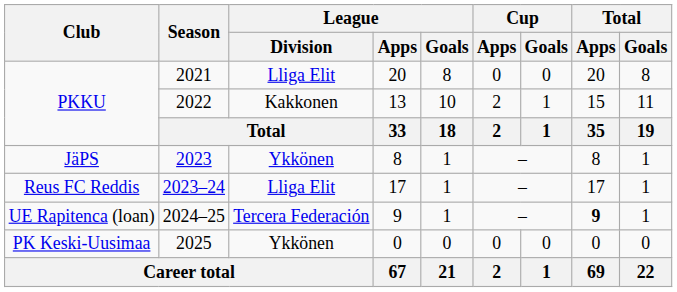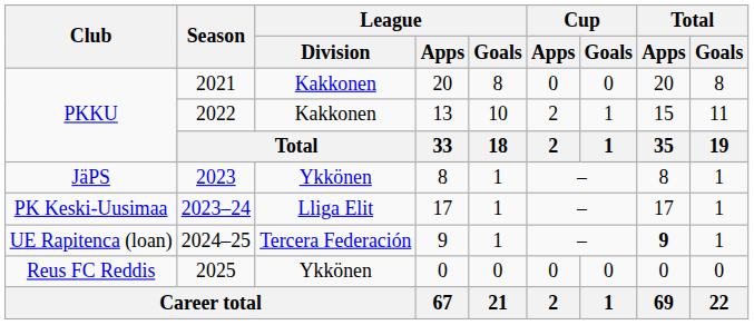2021 | League / Division: Lliga Elit -> Kakkonen
2023–24 | Club: Reus FC Reddis -> PK Keski-Uusimaa
2025 | Club: PK Keski-Uusimaa -> Reus FC Reddis
